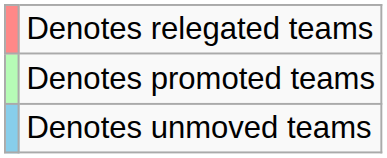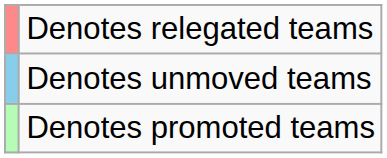rows swapped: Denotes unmoved teams <-> Denotes promoted teams
